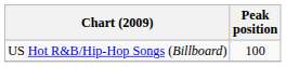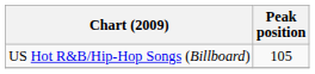US Hot R&B/Hip-Hop Songs (Billboard) | Peak position: 100 -> 105
